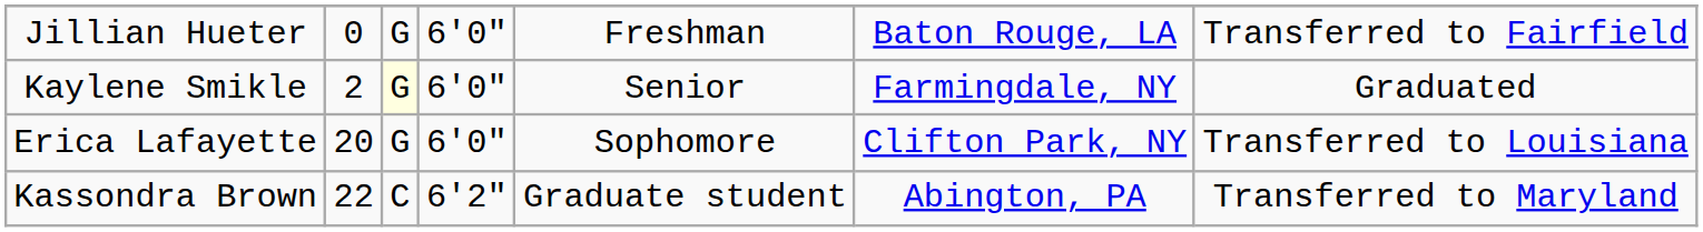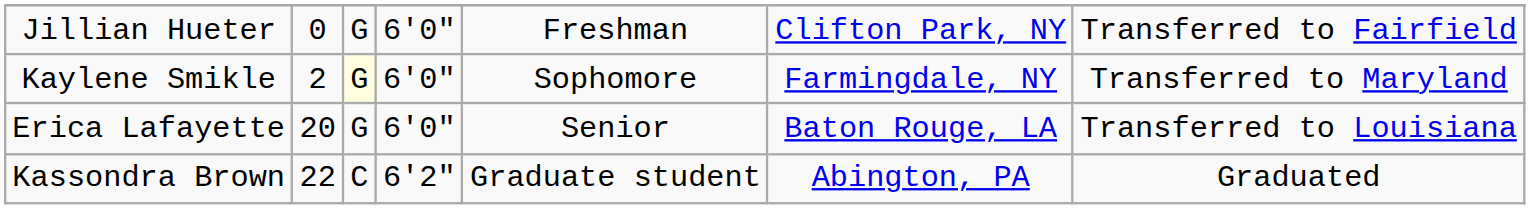Jillian Hueter | column 6: Baton Rouge, LA -> Clifton Park, NY
Kaylene Smikle | column 5: Senior -> Sophomore
Kaylene Smikle | column 7: Graduated -> Transferred to Maryland
Erica Lafayette | column 5: Sophomore -> Senior
Erica Lafayette | column 6: Clifton Park, NY -> Baton Rouge, LA
Kassondra Brown | column 7: Transferred to Maryland -> Graduated
